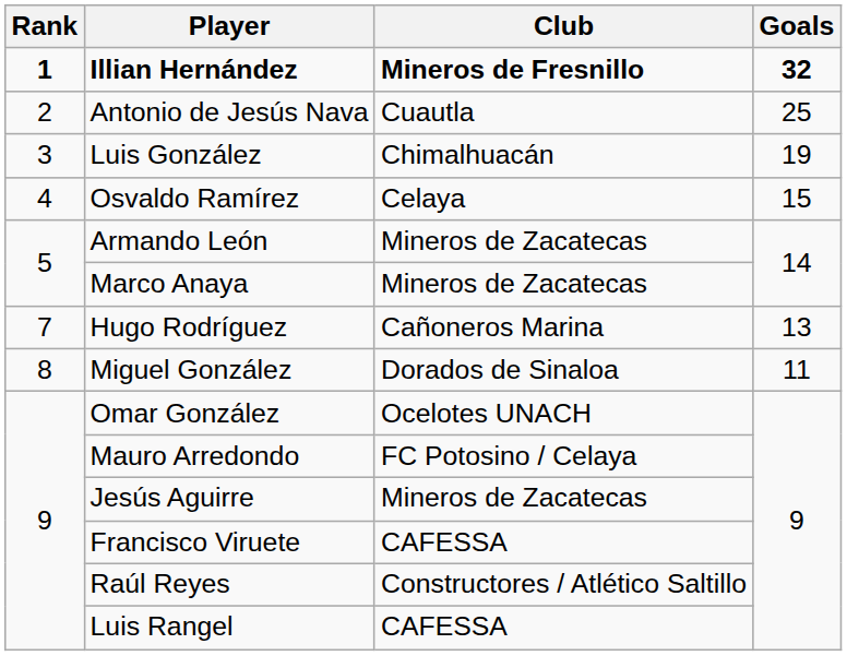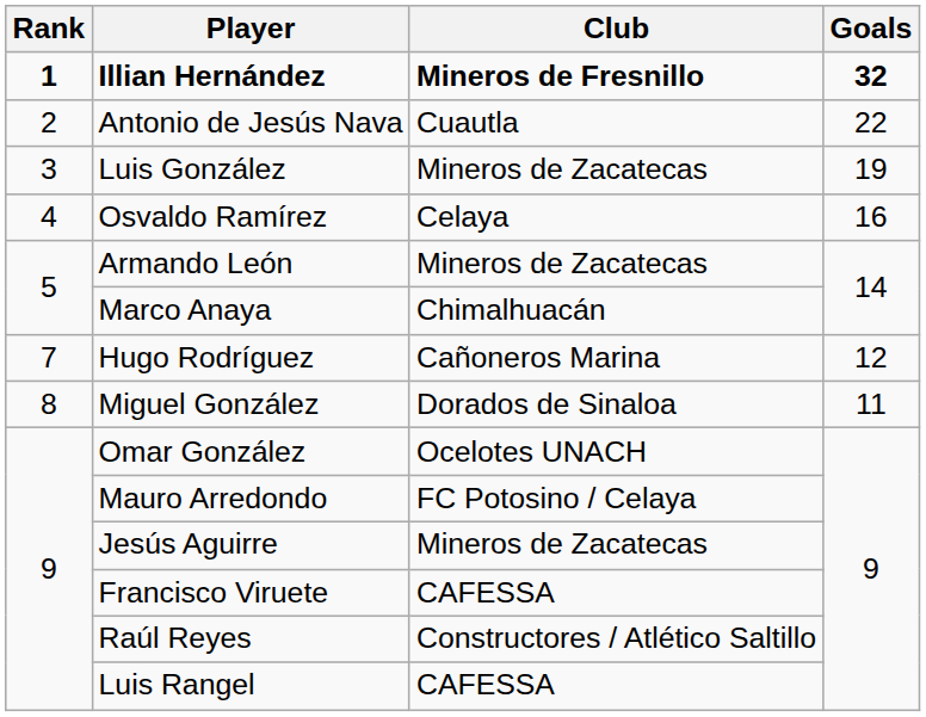Antonio de Jesús Nava | Goals: 25 -> 22
Luis González | Club: Chimalhuacán -> Mineros de Zacatecas
Osvaldo Ramírez | Goals: 15 -> 16
Marco Anaya | Club: Mineros de Zacatecas -> Chimalhuacán
Hugo Rodríguez | Goals: 13 -> 12
